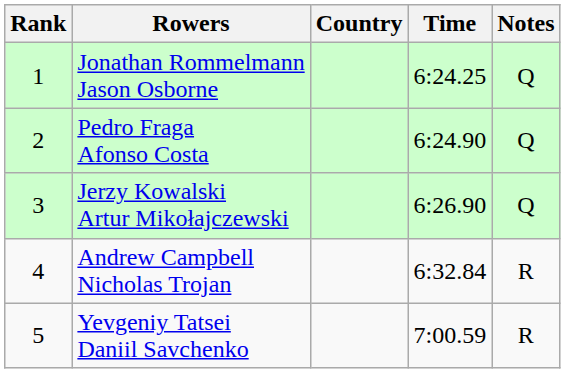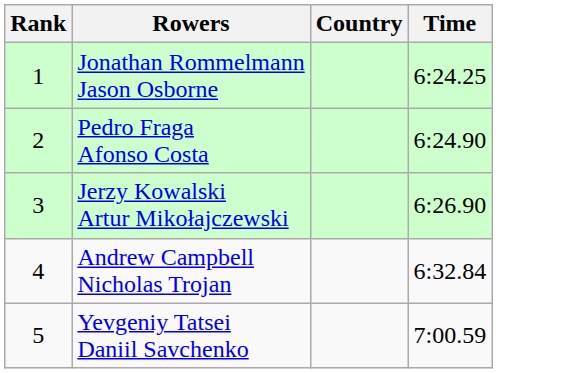- column: Notes | Q | Q | Q | R | R
